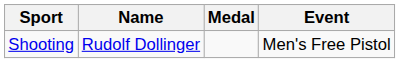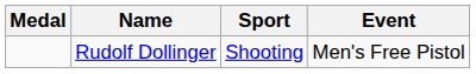columns swapped: Medal <-> Sport
